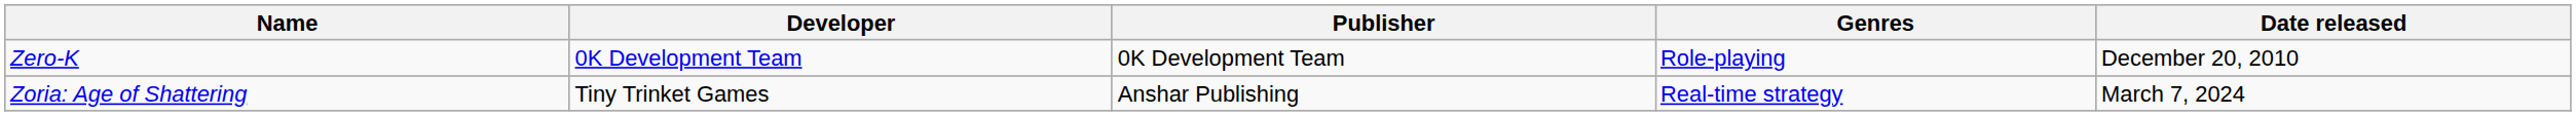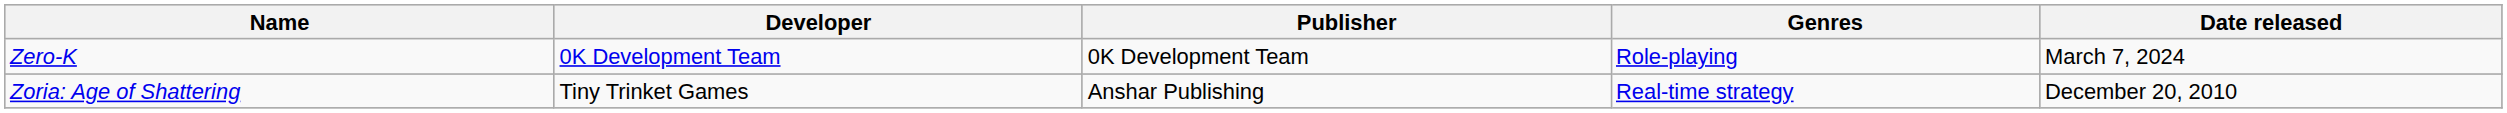Zero-K | Date released: December 20, 2010 -> March 7, 2024
Zoria: Age of Shattering | Date released: March 7, 2024 -> December 20, 2010
